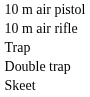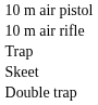rows swapped: Double trap <-> Skeet
